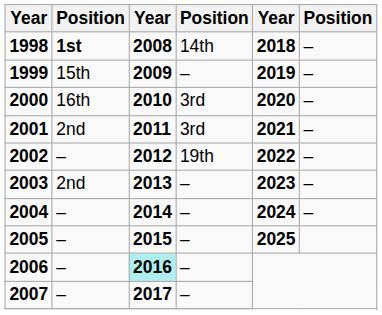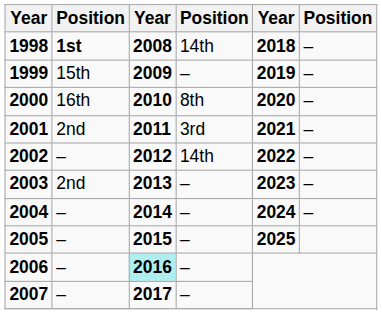2000 | column 4: 3rd -> 8th
2002 | column 4: 19th -> 14th
